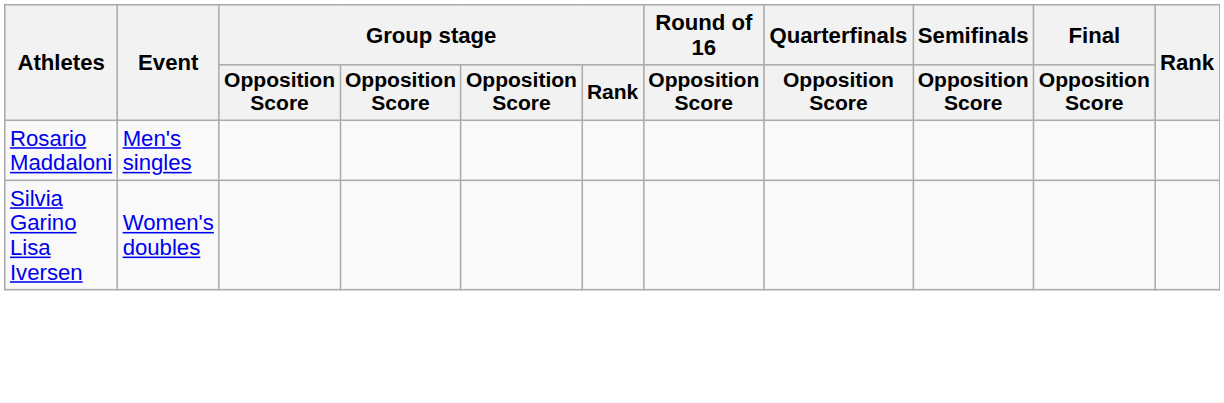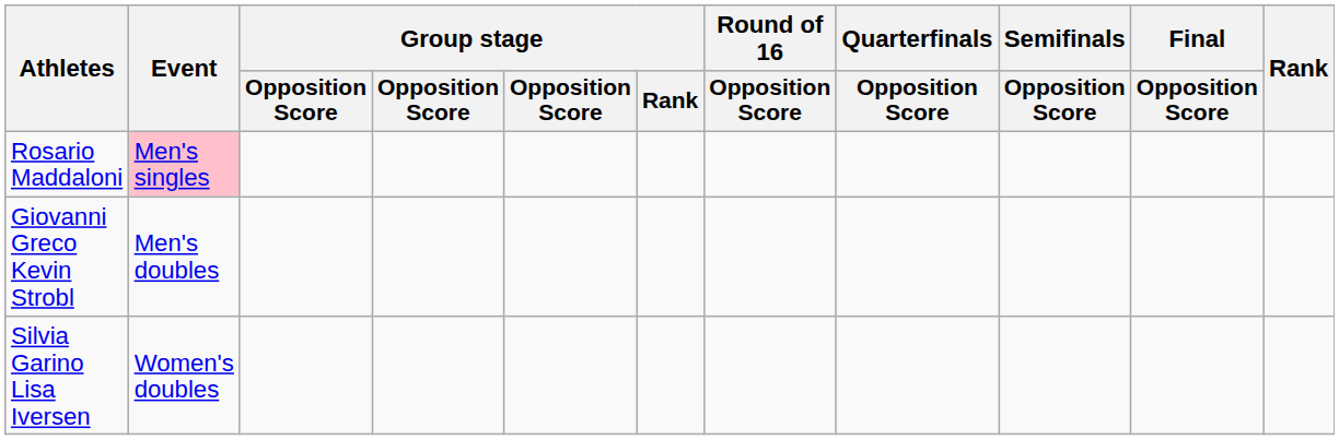Rosario Maddaloni | Event: no background -> pink background
+ row: Giovanni Greco Kevin Strobl | Men's doubles
